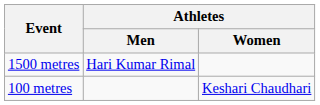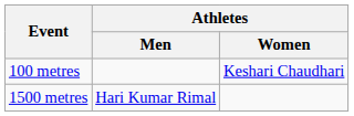rows swapped: 100 metres <-> 1500 metres
